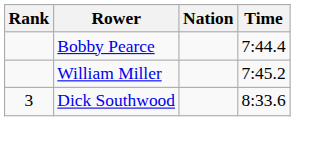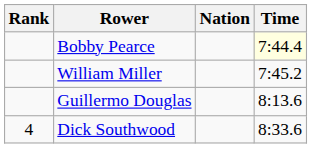Bobby Pearce | Time: no background -> lightyellow background
+ row: Guillermo Douglas | 8:13.6
Dick Southwood | Rank: 3 -> 4
